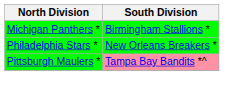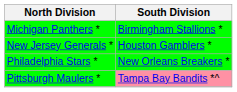+ row: New Jersey Generals * | Houston Gamblers *
